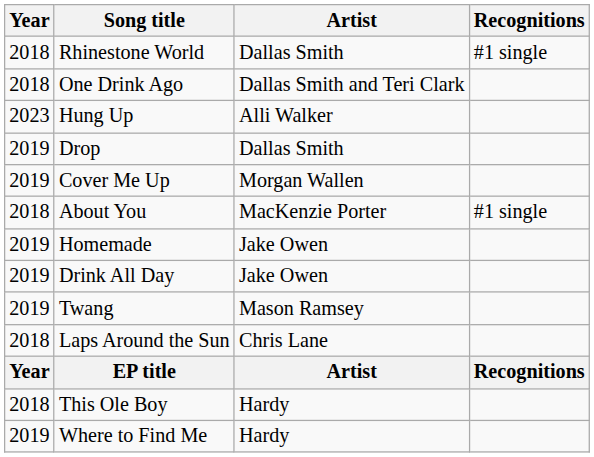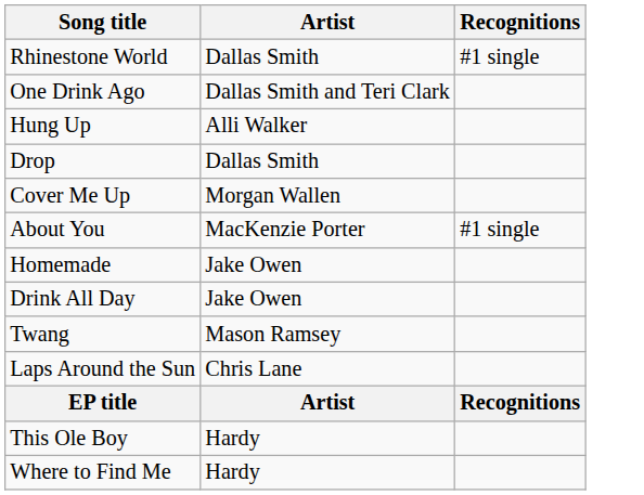- column: Year | 2018 | 2018 | 2023 | 2019 | 2019 | 2018 | 2019 | 2019 | 2019 | 2018 | Year | 2018 | 2019
